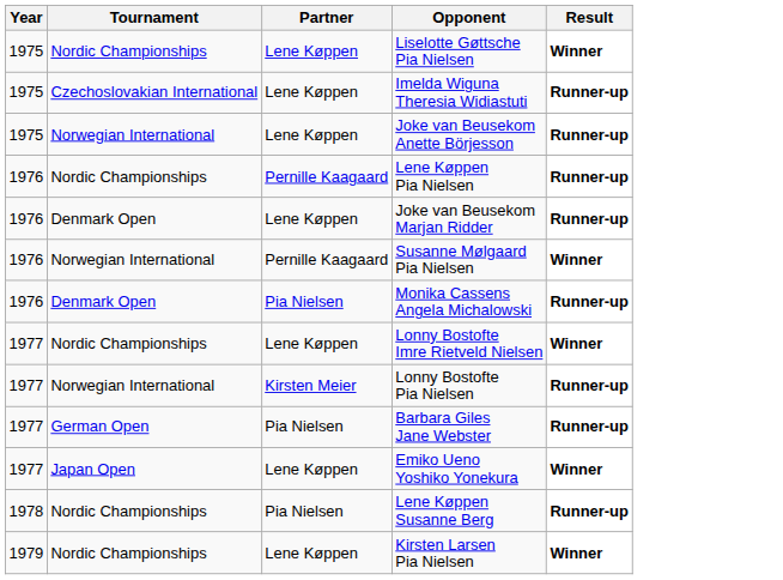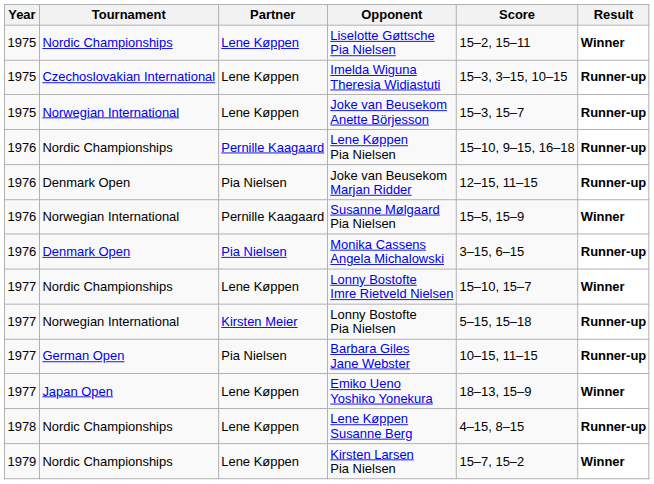+ column: Score | 15–2, 15–11 | 15–3, 3–15, 10–15 | 15–3, 15–7 | 15–10, 9–15, 16–18 | 12–15, 11–15 | 15–5, 15–9 | 3–15, 6–15 | 15–10, 15–7 | 5–15, 15–18 | 10–15, 11–15 | 18–13, 15–9 | 4–15, 8–15 | 15–7, 15–2
Joke van Beusekom Marjan Ridder | Partner: Lene Køppen -> Pia Nielsen
Lene Køppen Susanne Berg | Partner: Pia Nielsen -> Lene Køppen
